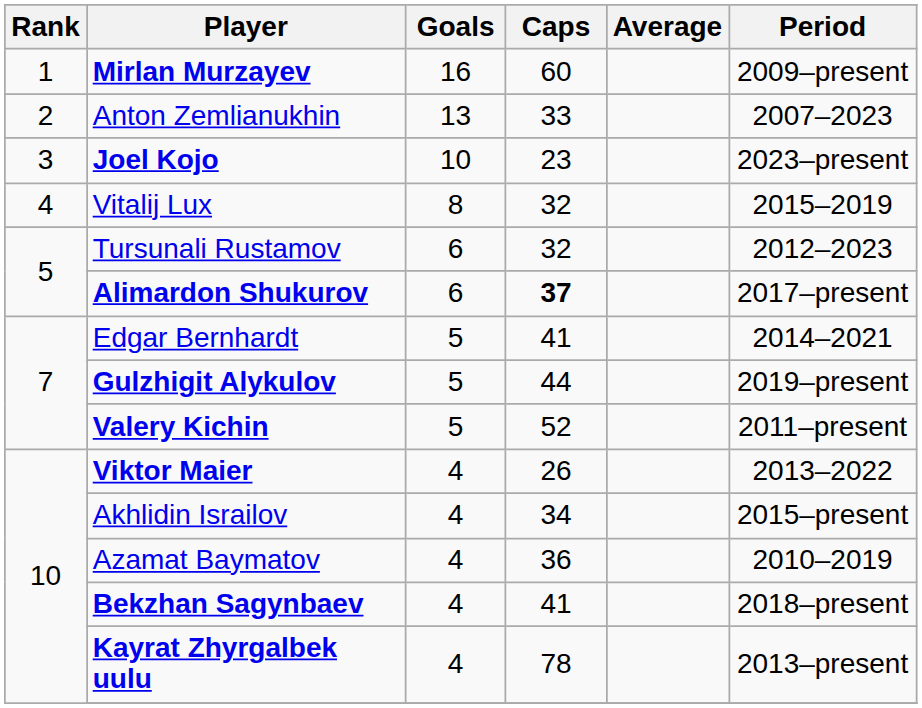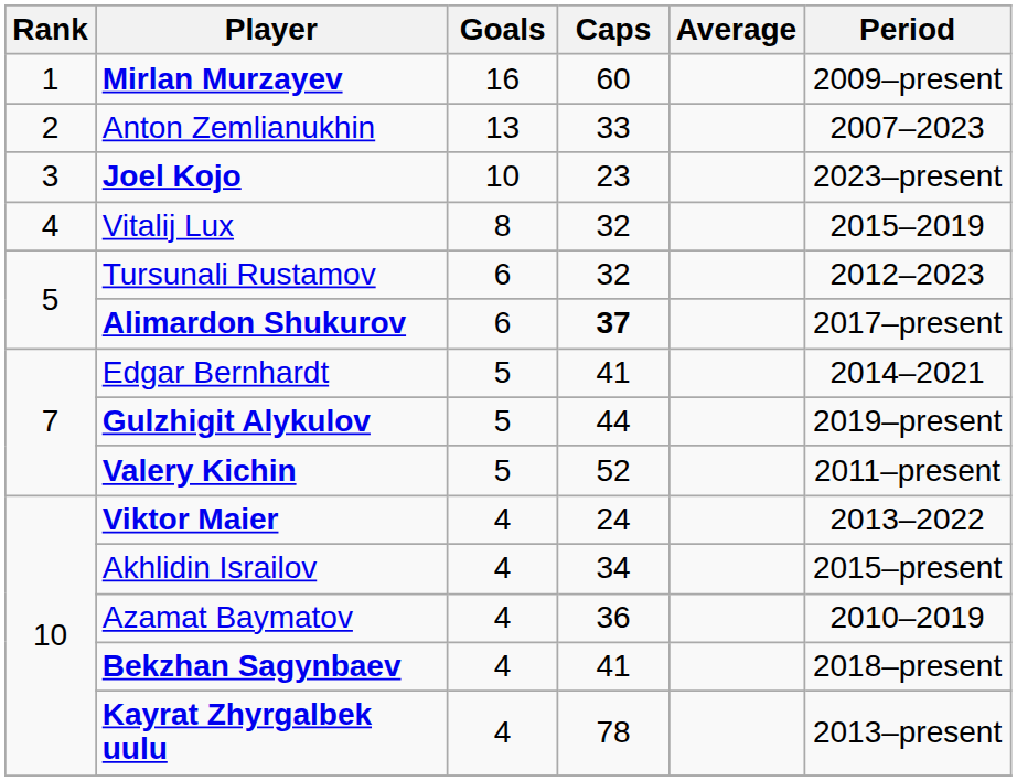Viktor Maier | Caps: 26 -> 24
